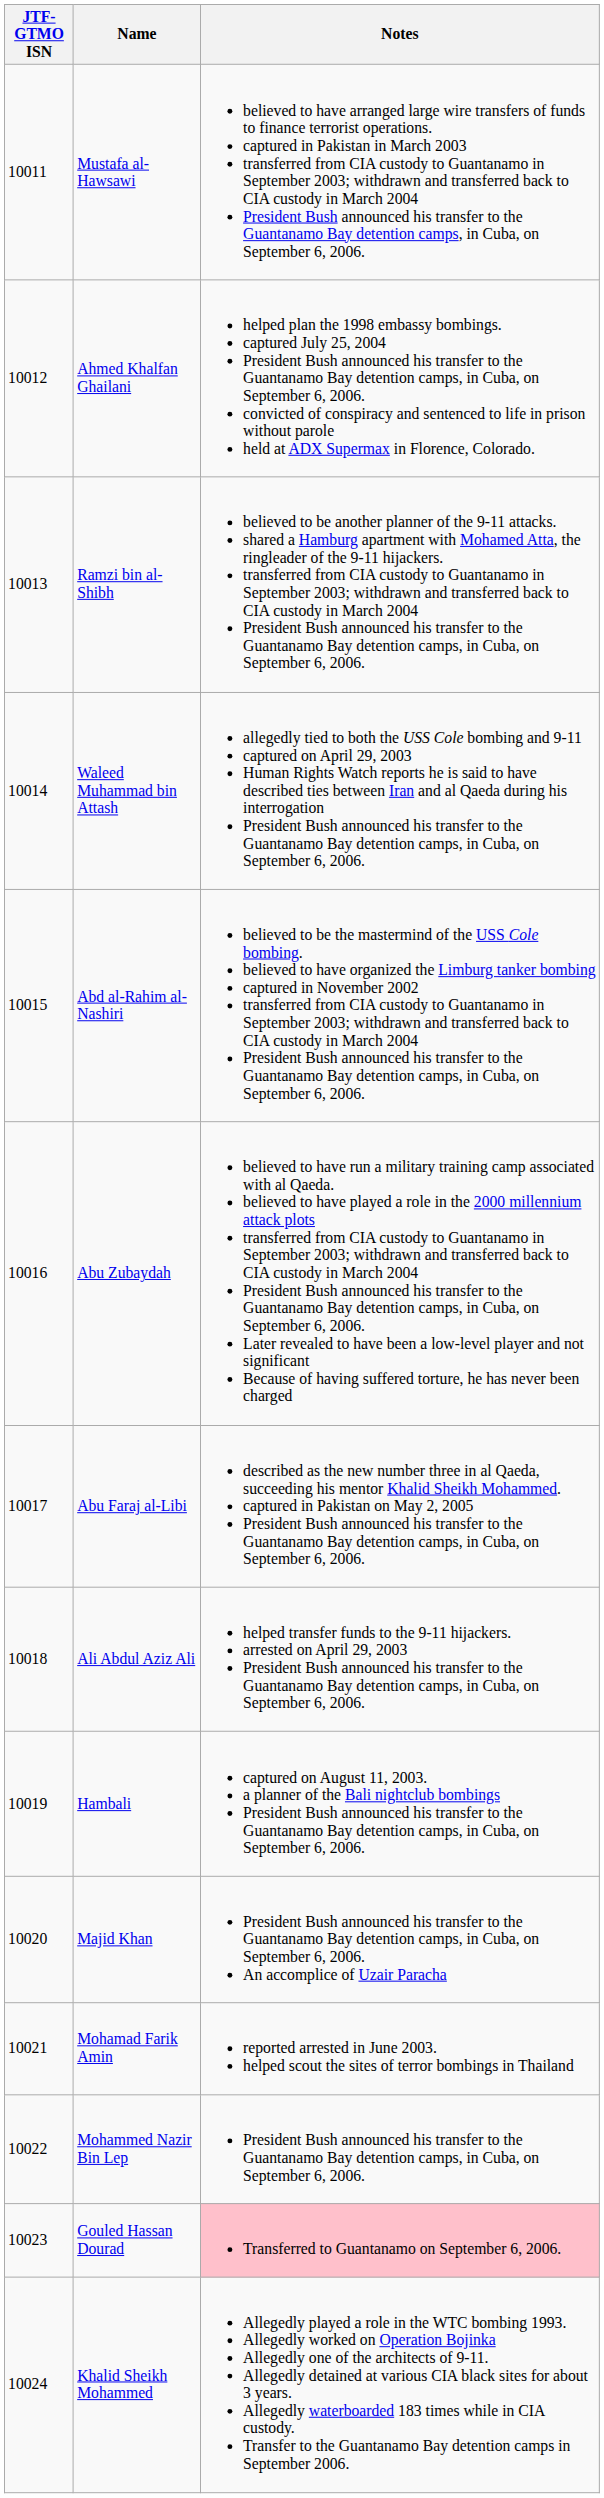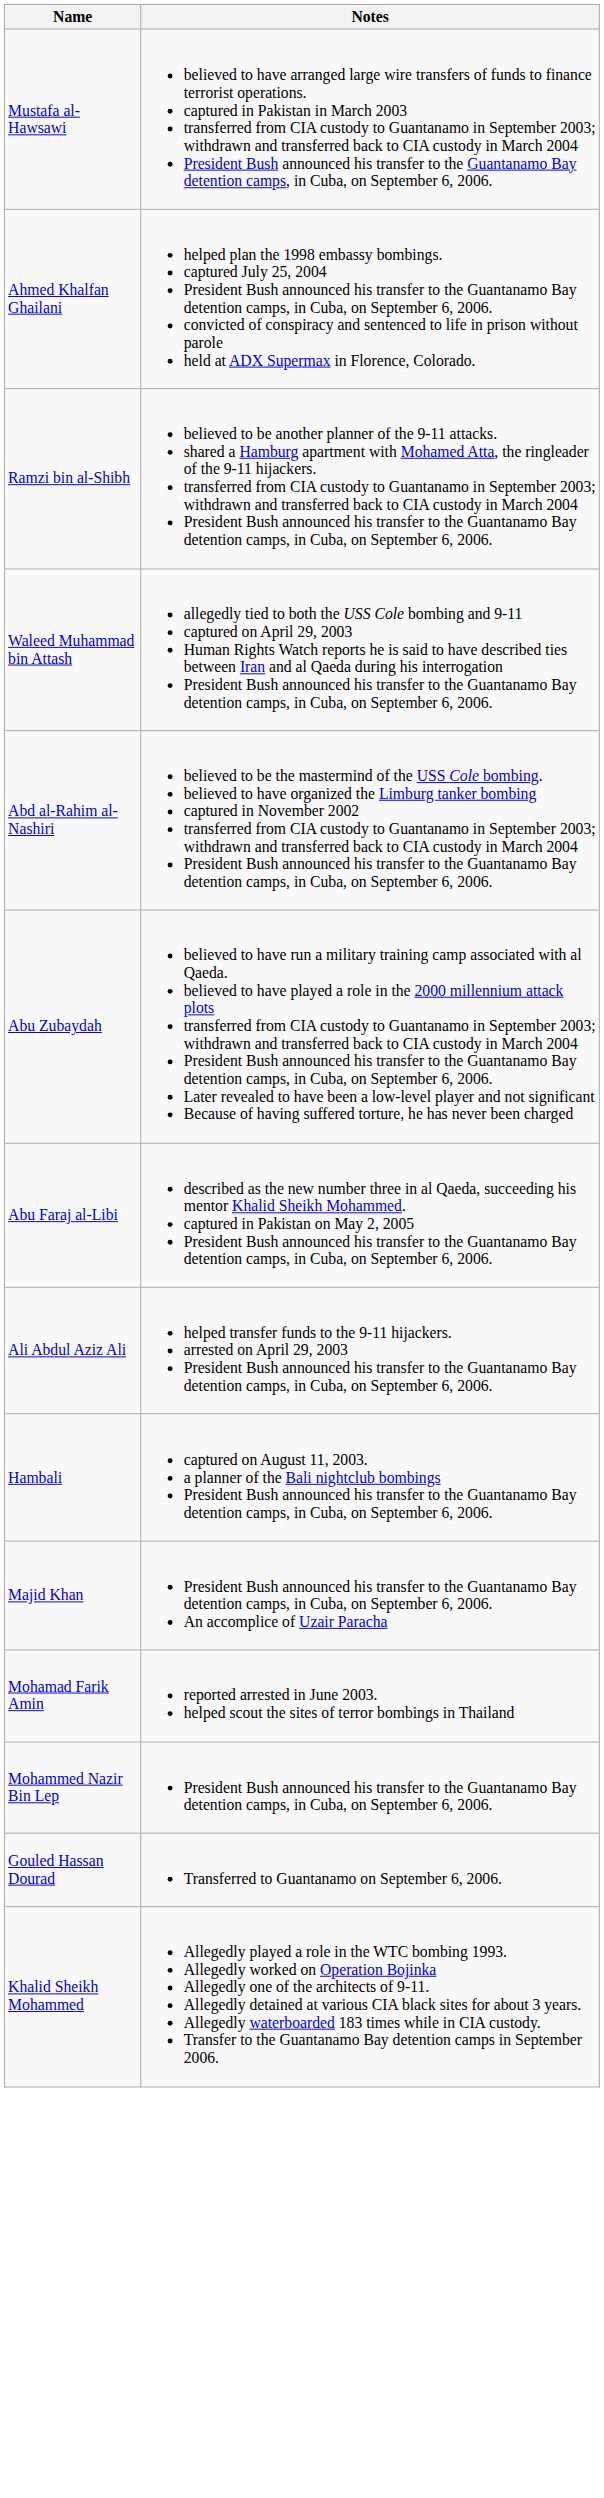- column: JTF-GTMO ISN | 10011 | 10012 | 10013 | 10014 | 10015 | 10016 | 10017 | 10018 | 10019 | 10020 | 10021 | 10022 | 10023 | 10024
Gouled Hassan Dourad | Notes: pink background -> no background
